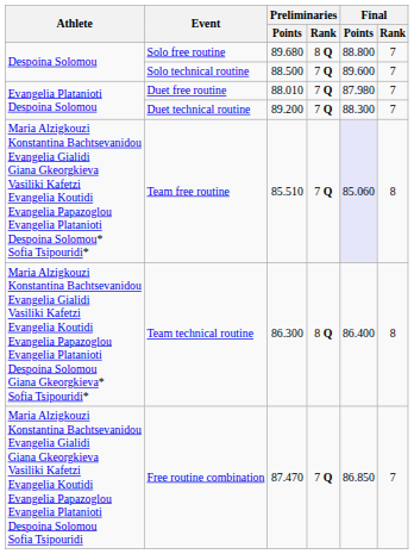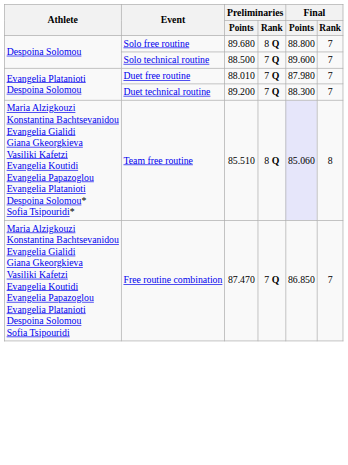Team free routine | Preliminaries / Rank: 7 Q -> 8 Q
- row: Maria Alzigkouzi Konstantina Bachtsevanidou Evangelia Gialidi Vasiliki Kafetzi Evangelia Koutidi Evangelia Papazoglou Evangelia Platanioti Despoina Solomou Giana Gkeorgkieva* Sofia Tsipouridi* | Team technical routine | 86.300 | 8 Q | 86.400 | 8
